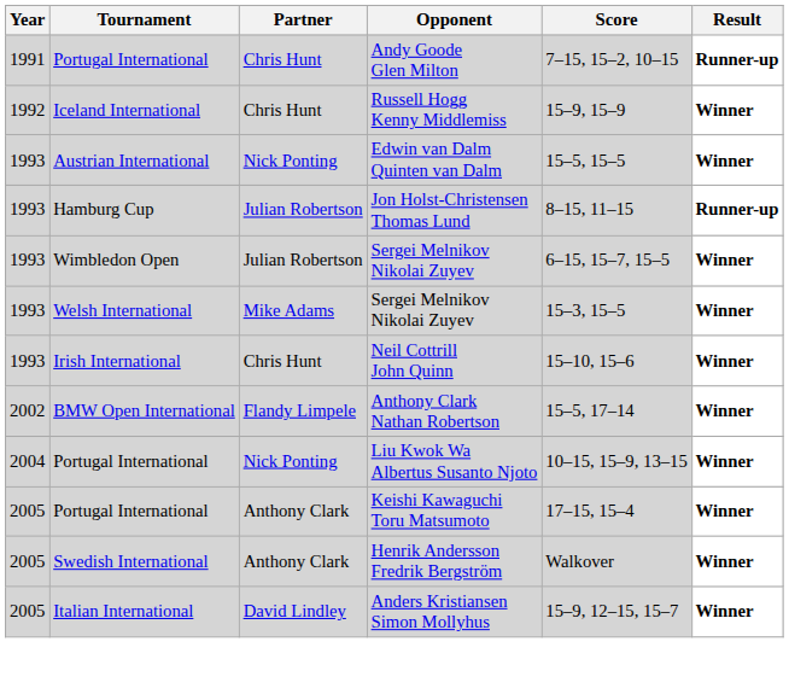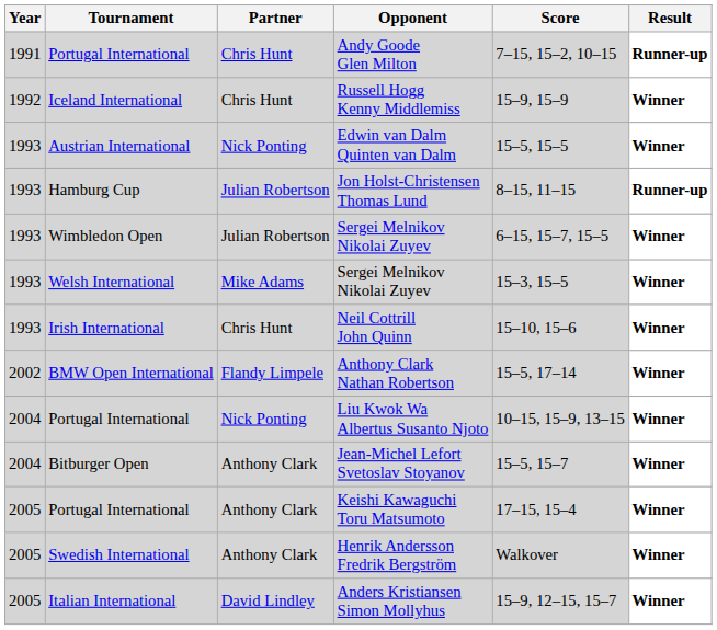+ row: 2004 | Bitburger Open | Anthony Clark | Jean-Michel Lefort Svetoslav Stoyanov | 15–5, 15–7 | Winner
